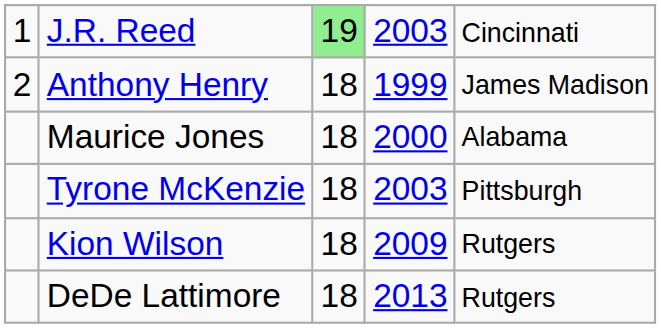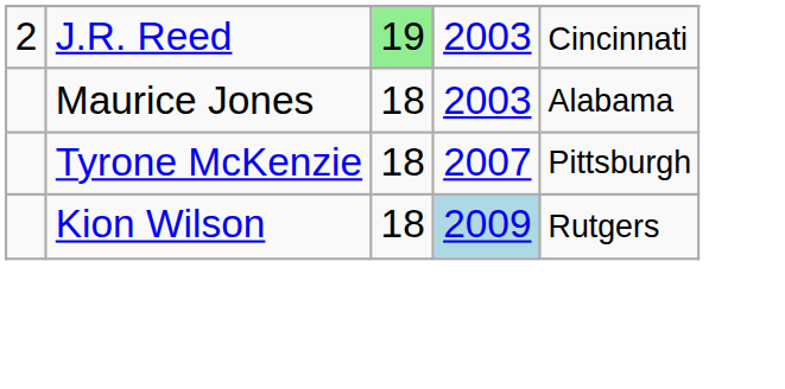J.R. Reed | column 1: 1 -> 2
- row: 2 | Anthony Henry | 18 | 1999 | James Madison
Maurice Jones | column 4: 2000 -> 2003
Tyrone McKenzie | column 4: 2003 -> 2007
Kion Wilson | column 4: no background -> lightblue background
- row: DeDe Lattimore | 18 | 2013 | Rutgers
